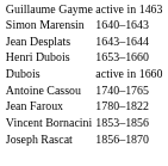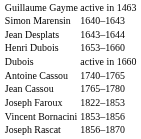+ row: Jean Cassou | 1765–1780
- row: Jean Faroux | 1780–1822
+ row: Joseph Faroux | 1822–1853
